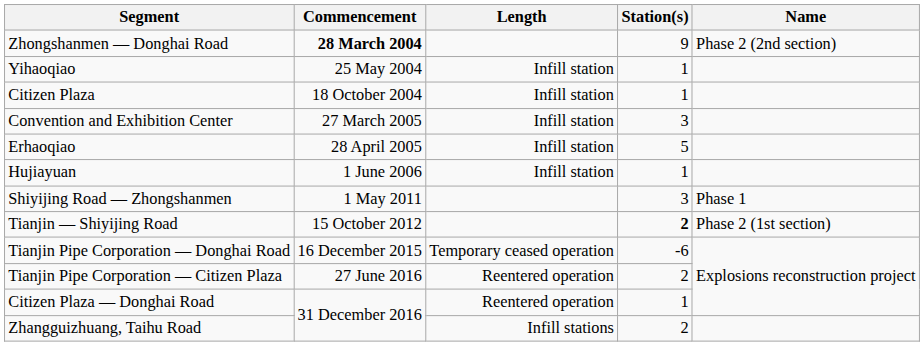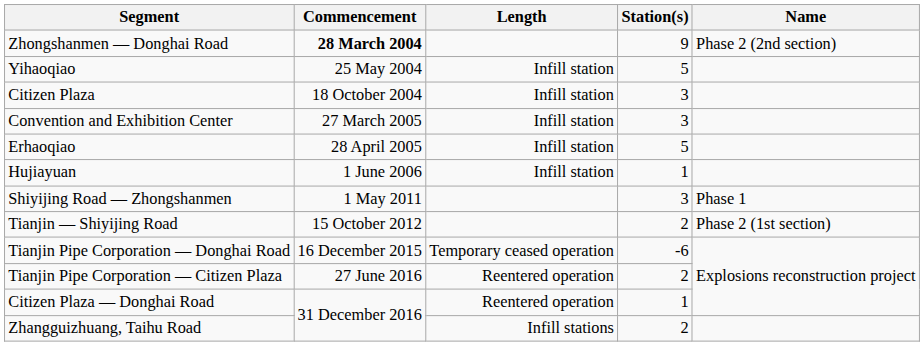Yihaoqiao | Station(s): 1 -> 5
Citizen Plaza | Station(s): 1 -> 3
Tianjin — Shiyijing Road | Station(s): bold -> normal
